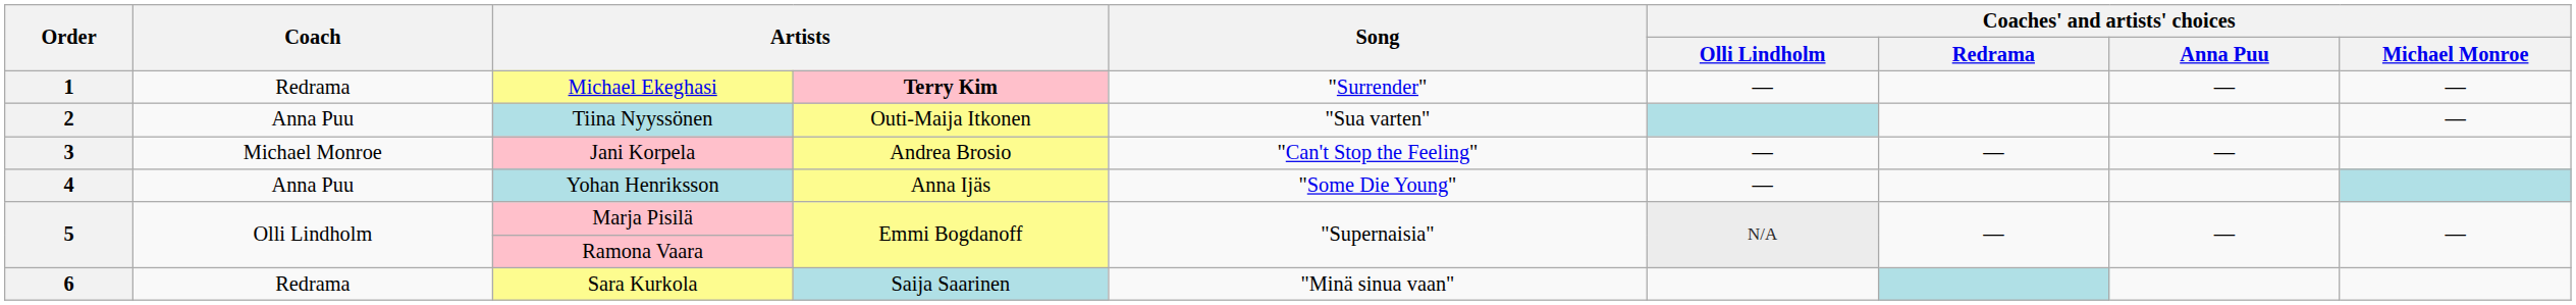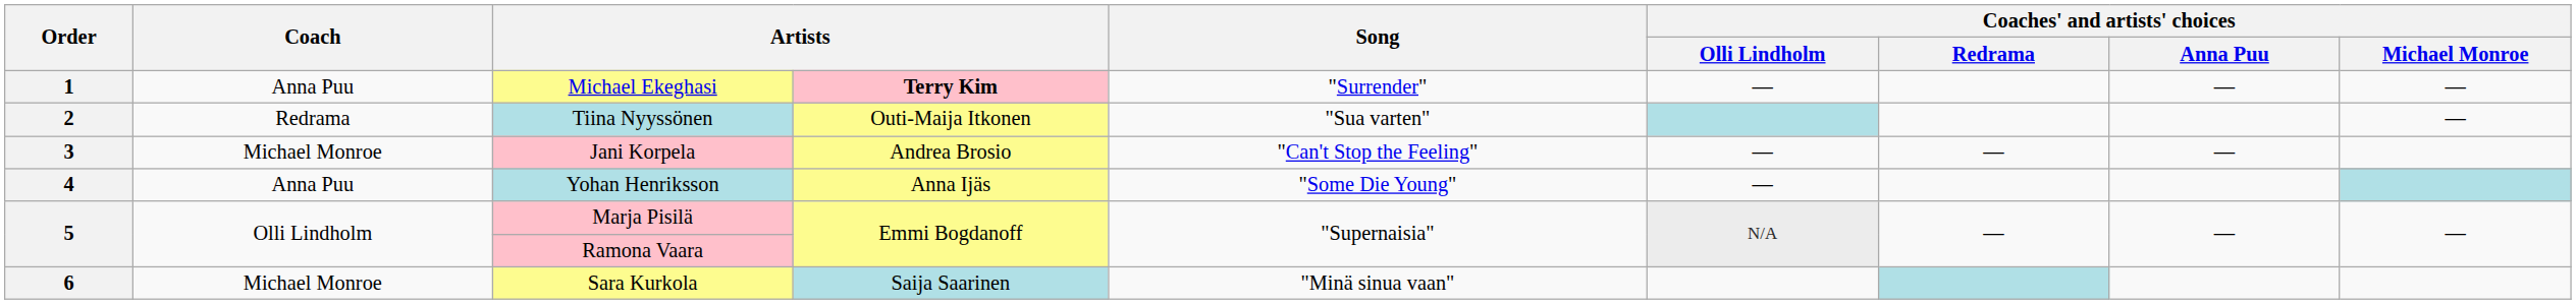Michael Ekeghasi | Coach: Redrama -> Anna Puu
Tiina Nyyssönen | Coach: Anna Puu -> Redrama
Sara Kurkola | Coach: Redrama -> Michael Monroe
